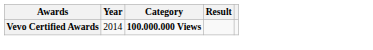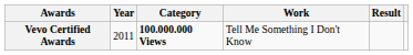+ column: Work | Tell Me Something I Don't Know
Vevo Certified Awards | Year: 2014 -> 2011
